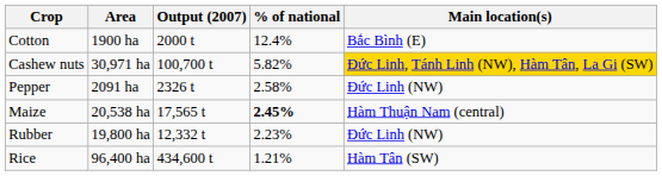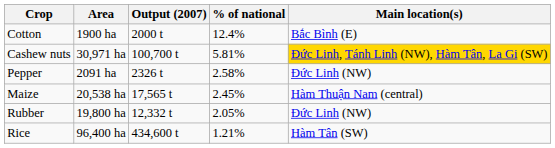Cashew nuts | % of national: 5.82% -> 5.81%
Maize | % of national: bold -> normal
Rubber | % of national: 2.23% -> 2.05%
